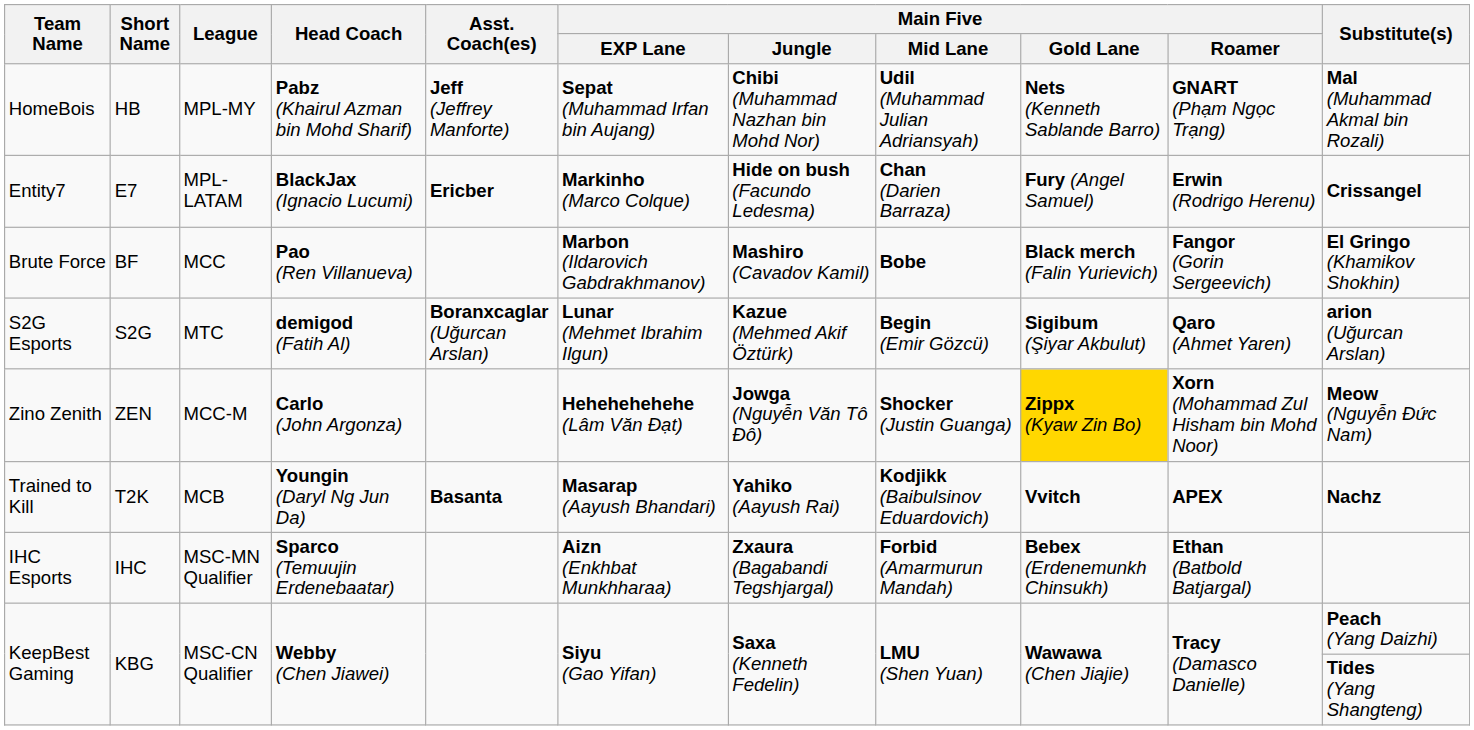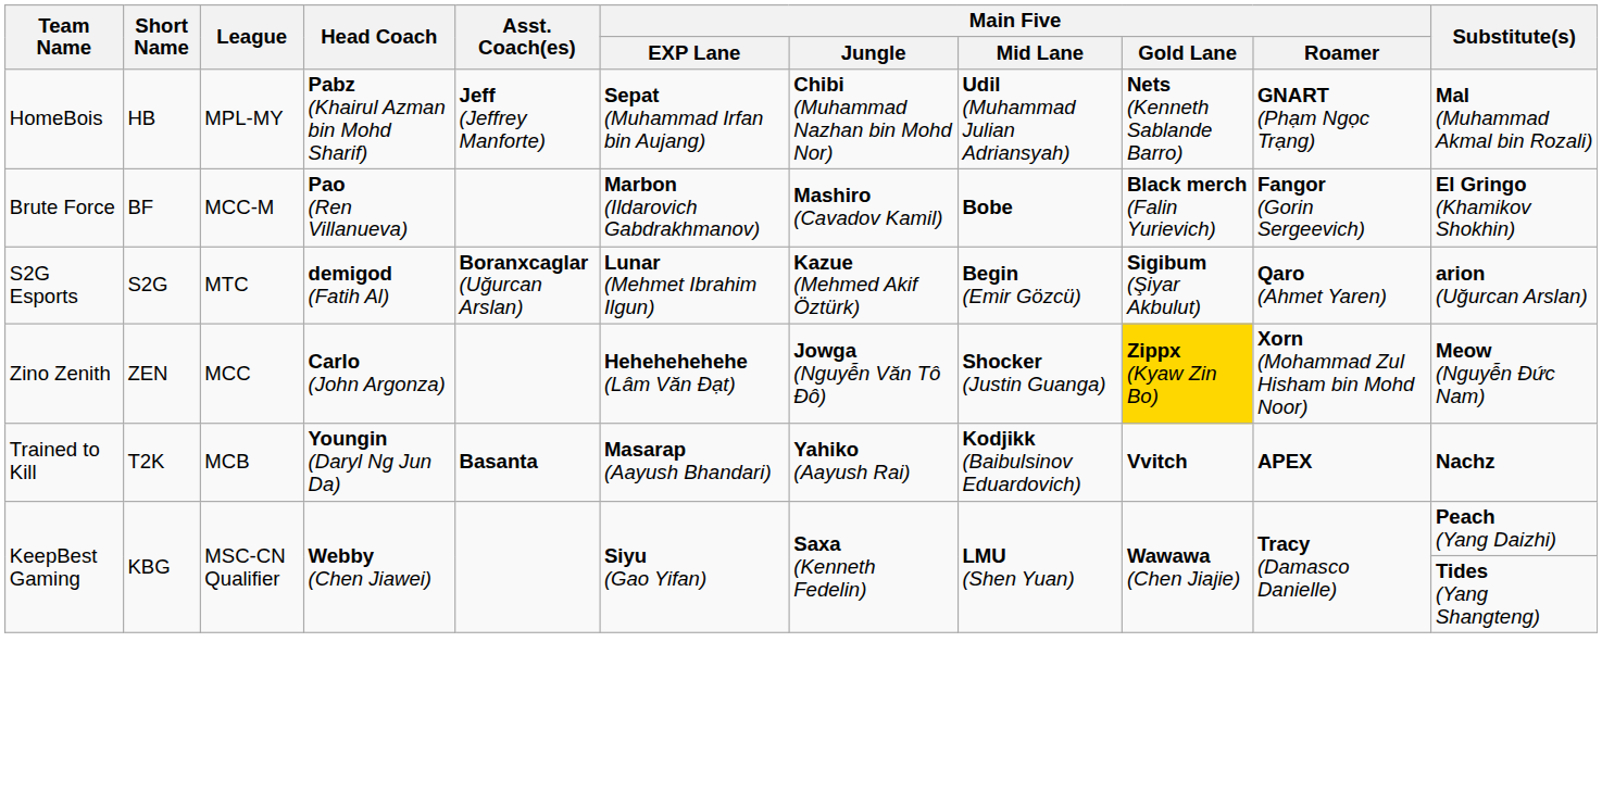- row: Entity7 | E7 | MPL-LATAM | BlackJax (Ignacio Lucumi) | Ericber | Markinho (Marco Colque) | Hide on bush (Facundo Ledesma) | Chan (Darien Barraza) | Fury (Angel Samuel) | Erwin (Rodrigo Herenu) | Crissangel
Brute Force | League: MCC -> MCC-M
Zino Zenith | League: MCC-M -> MCC
- row: IHC Esports | IHC | MSC-MN Qualifier | Sparco (Temuujin Erdenebaatar) | Aizn (Enkhbat Munkhharaa) | Zxaura (Bagabandi Tegshjargal) | Forbid (Amarmurun Mandah) | Bebex (Erdenemunkh Chinsukh) | Ethan (Batbold Batjargal)
